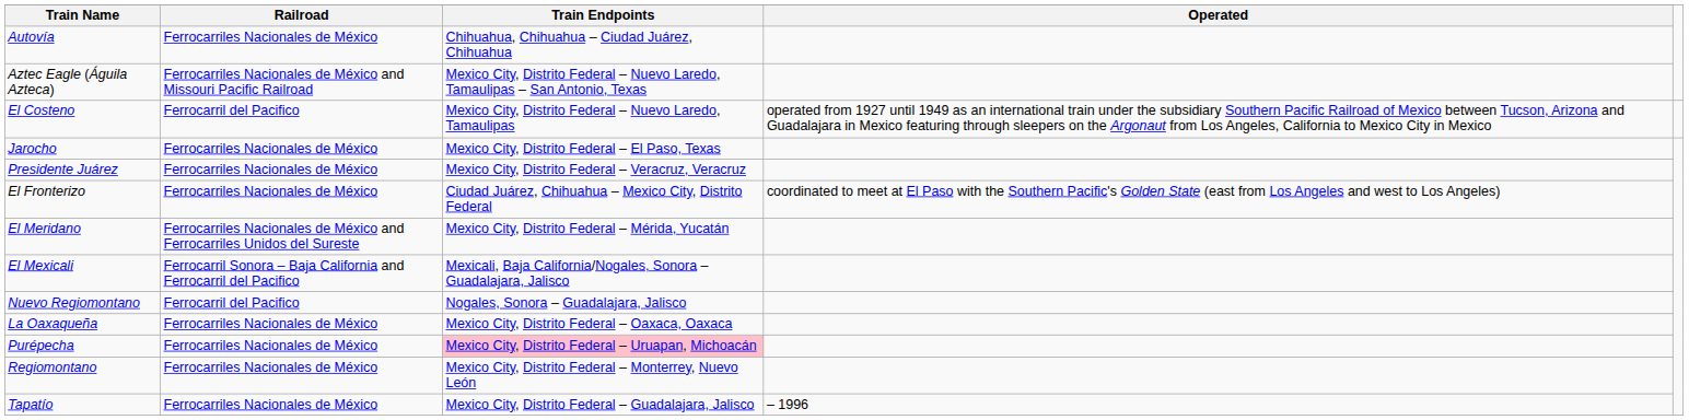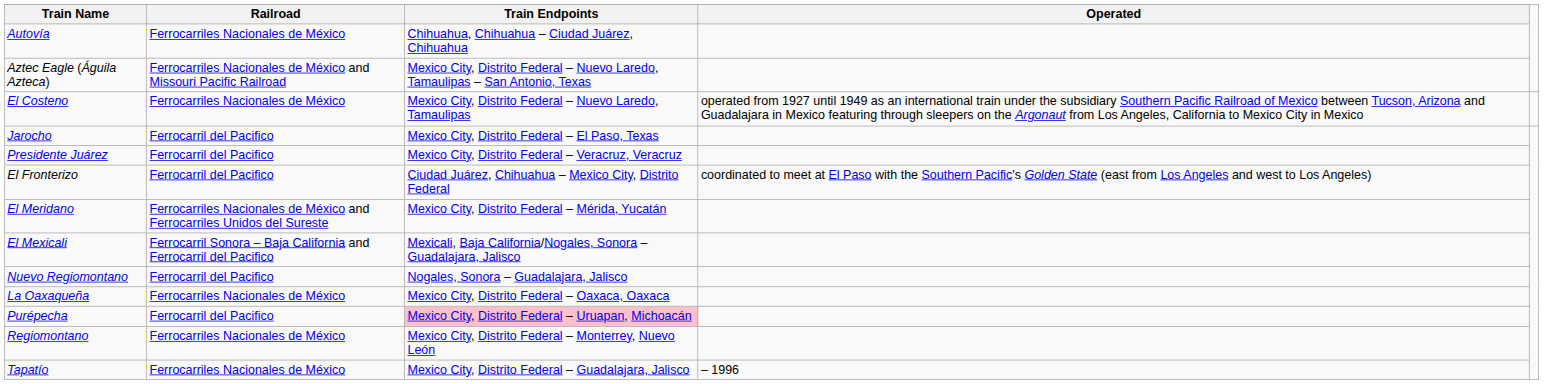El Costeno | Railroad: Ferrocarril del Pacifico -> Ferrocarriles Nacionales de México
Jarocho | Railroad: Ferrocarriles Nacionales de México -> Ferrocarril del Pacifico
Presidente Juárez | Railroad: Ferrocarriles Nacionales de México -> Ferrocarril del Pacifico
El Fronterizo | Railroad: Ferrocarriles Nacionales de México -> Ferrocarril del Pacifico
Purépecha | Railroad: Ferrocarriles Nacionales de México -> Ferrocarril del Pacifico
